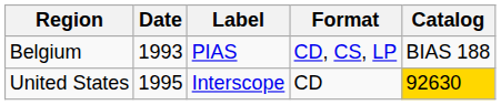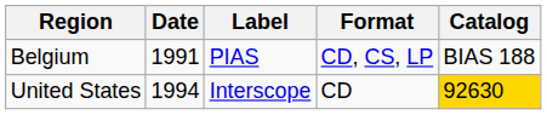Belgium | Date: 1993 -> 1991
United States | Date: 1995 -> 1994
